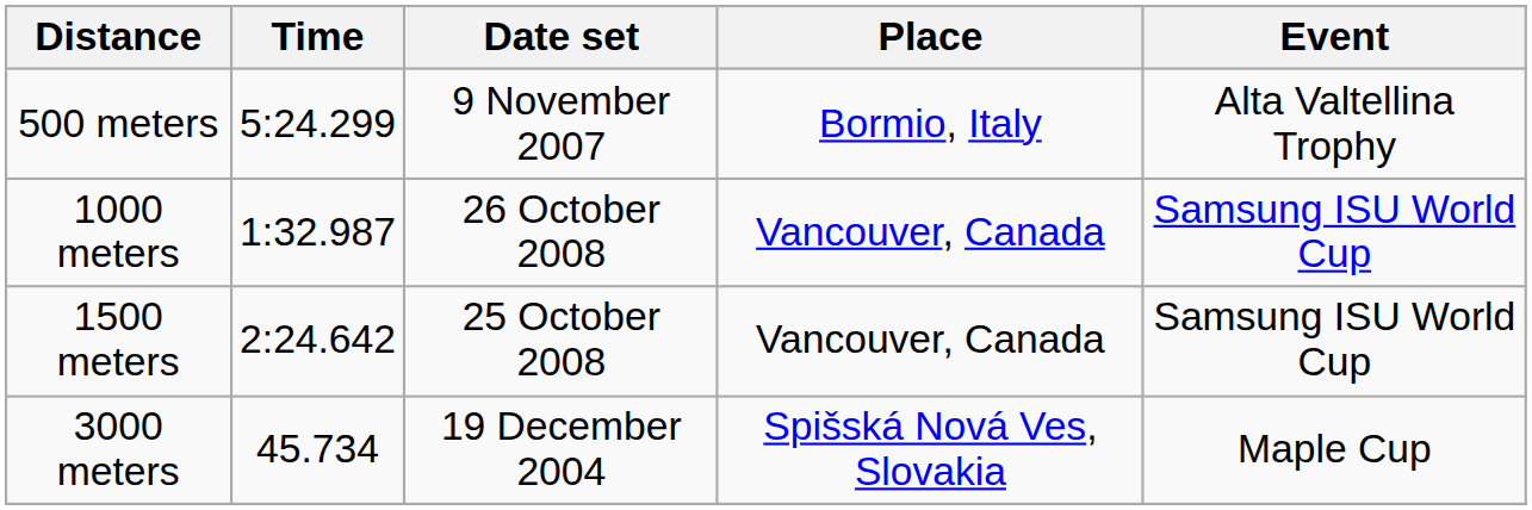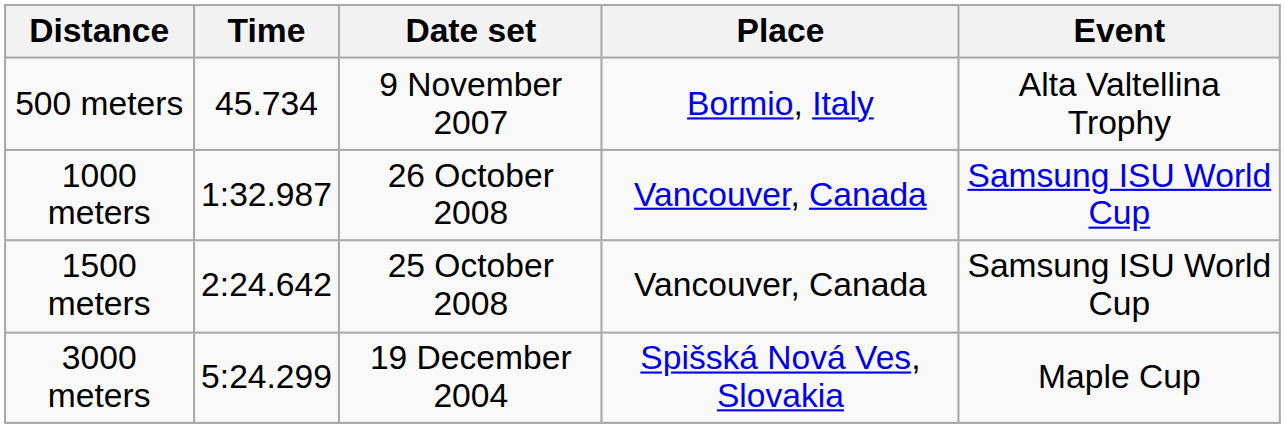500 meters | Time: 5:24.299 -> 45.734
3000 meters | Time: 45.734 -> 5:24.299
